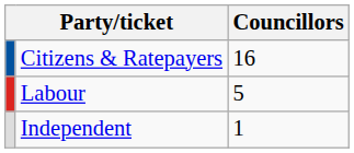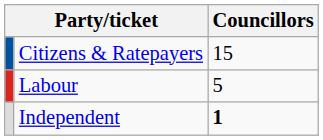Citizens & Ratepayers | Councillors: 16 -> 15
Independent | Councillors: normal -> bold
